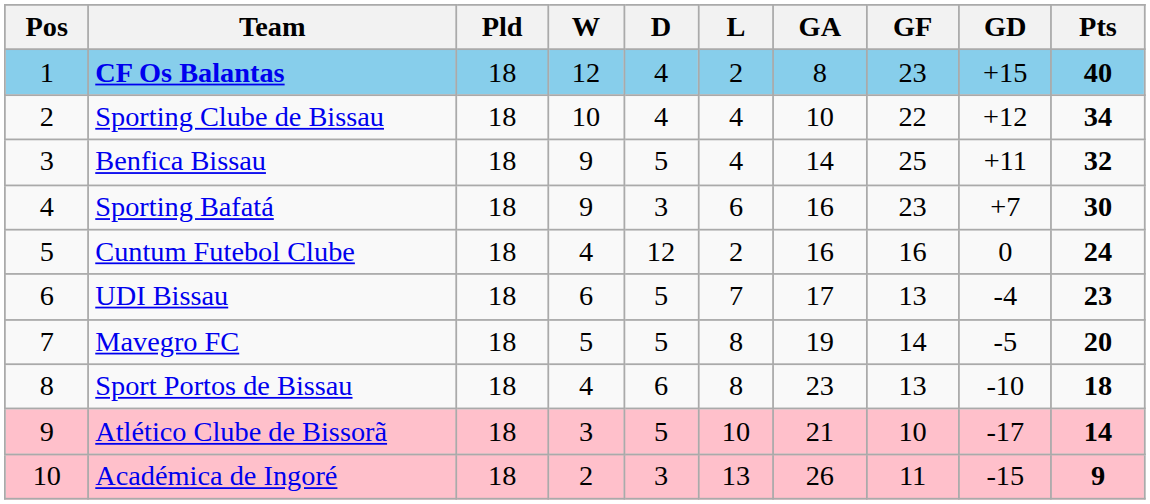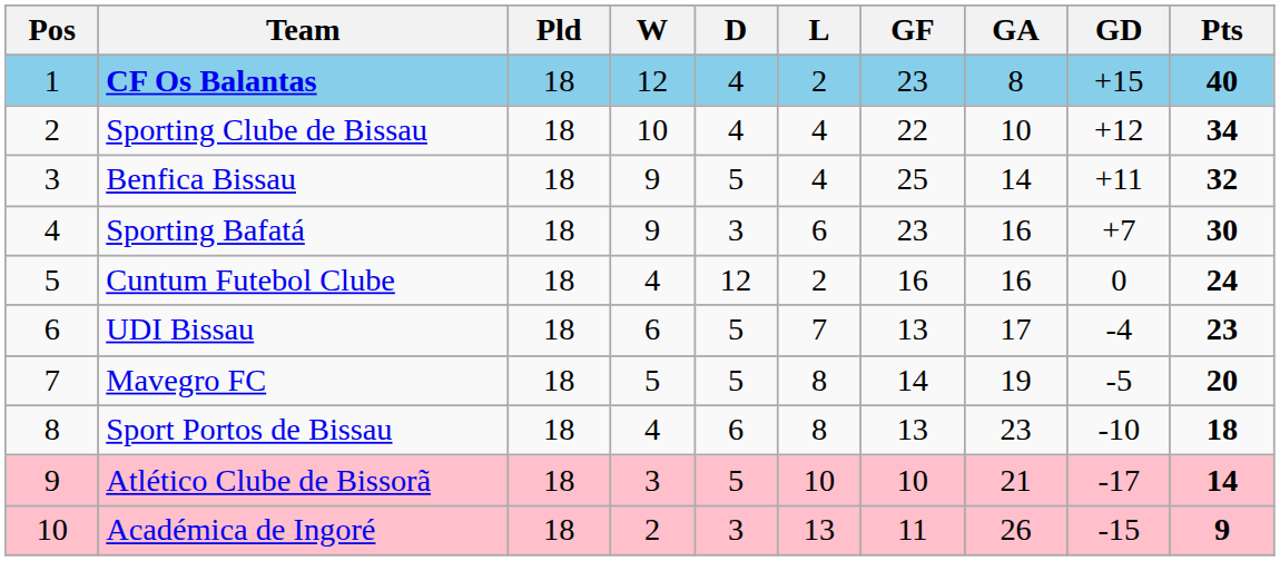columns swapped: GF <-> GA
